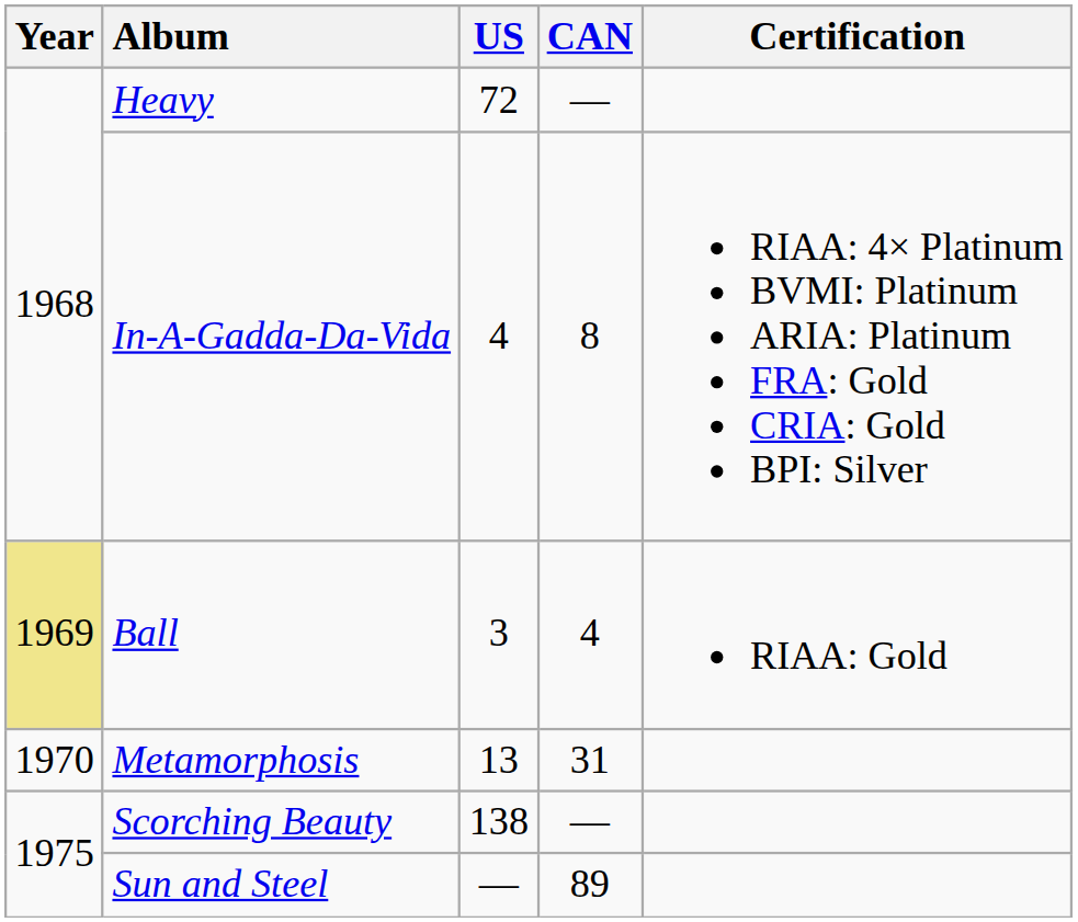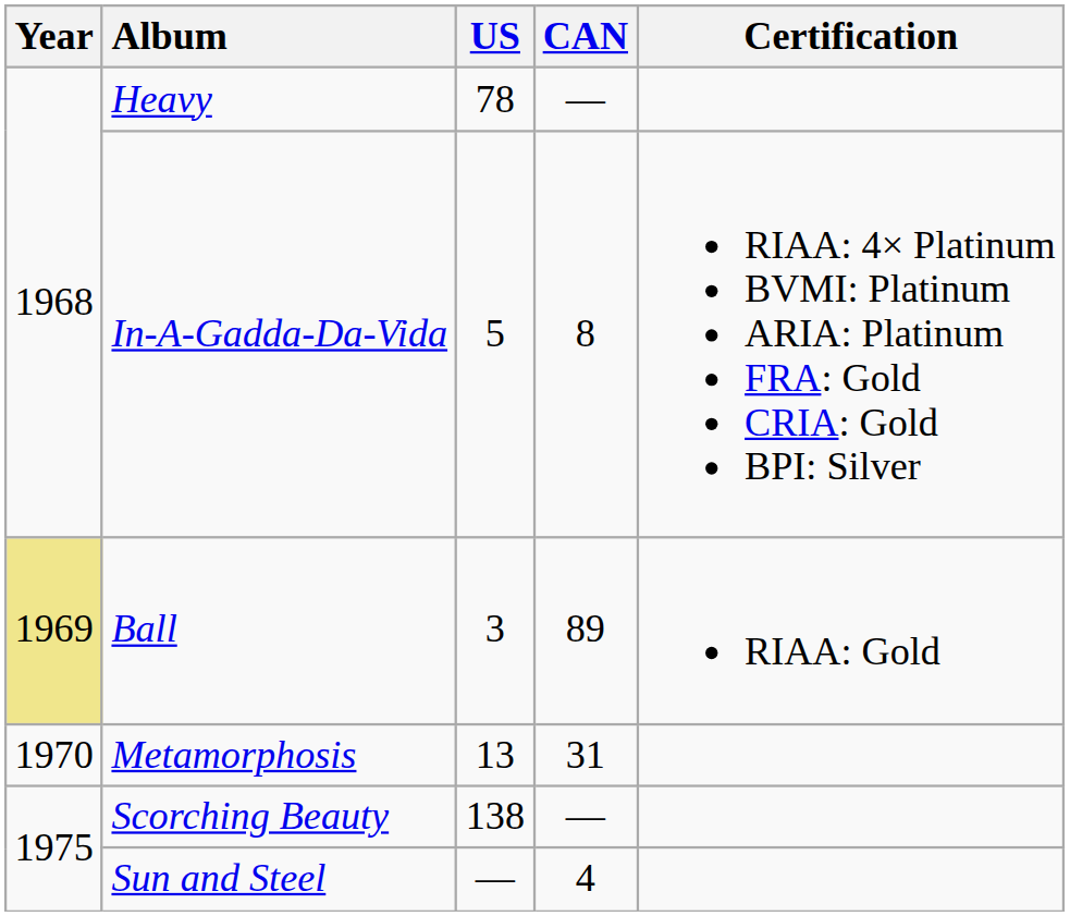Heavy | US: 72 -> 78
In-A-Gadda-Da-Vida | US: 4 -> 5
Ball | CAN: 4 -> 89
Sun and Steel | CAN: 89 -> 4
